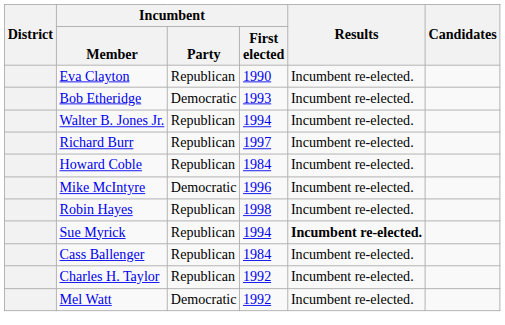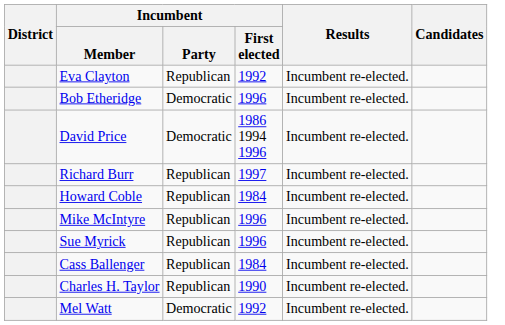Eva Clayton | Incumbent / First elected: 1990 -> 1992
Bob Etheridge | Incumbent / First elected: 1993 -> 1996
- row: Walter B. Jones Jr. | Republican | 1994 | Incumbent re-elected.
+ row: David Price | Democratic | 1986 1994 1996 | Incumbent re-elected.
Mike McIntyre | Incumbent / Party: Democratic -> Republican
- row: Robin Hayes | Republican | 1998 | Incumbent re-elected.
Sue Myrick | Incumbent / First elected: 1994 -> 1996
Sue Myrick | Results: bold -> normal
Charles H. Taylor | Incumbent / First elected: 1992 -> 1990
